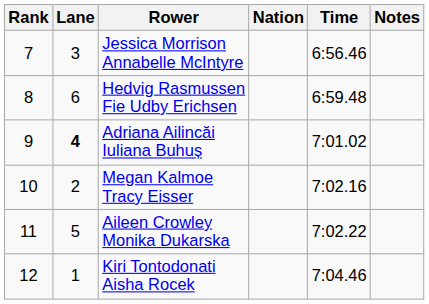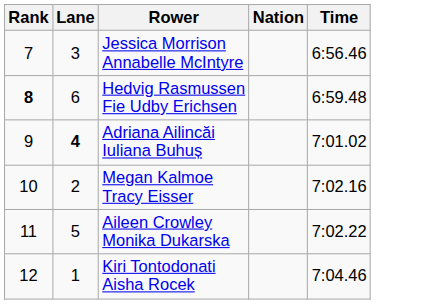- column: Notes
Hedvig Rasmussen Fie Udby Erichsen | Rank: normal -> bold
